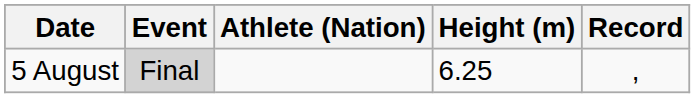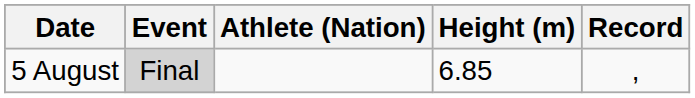5 August | Height (m): 6.25 -> 6.85
